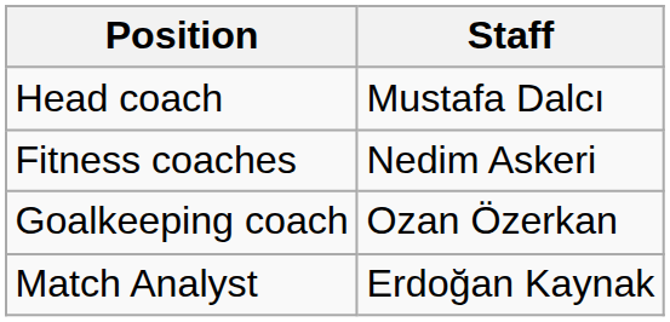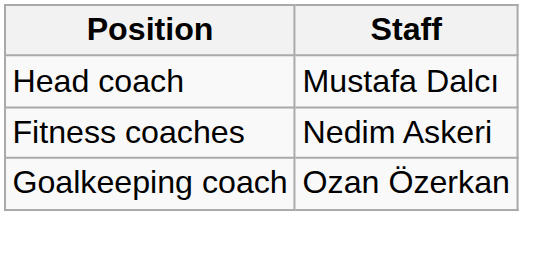- row: Match Analyst | Erdoğan Kaynak
